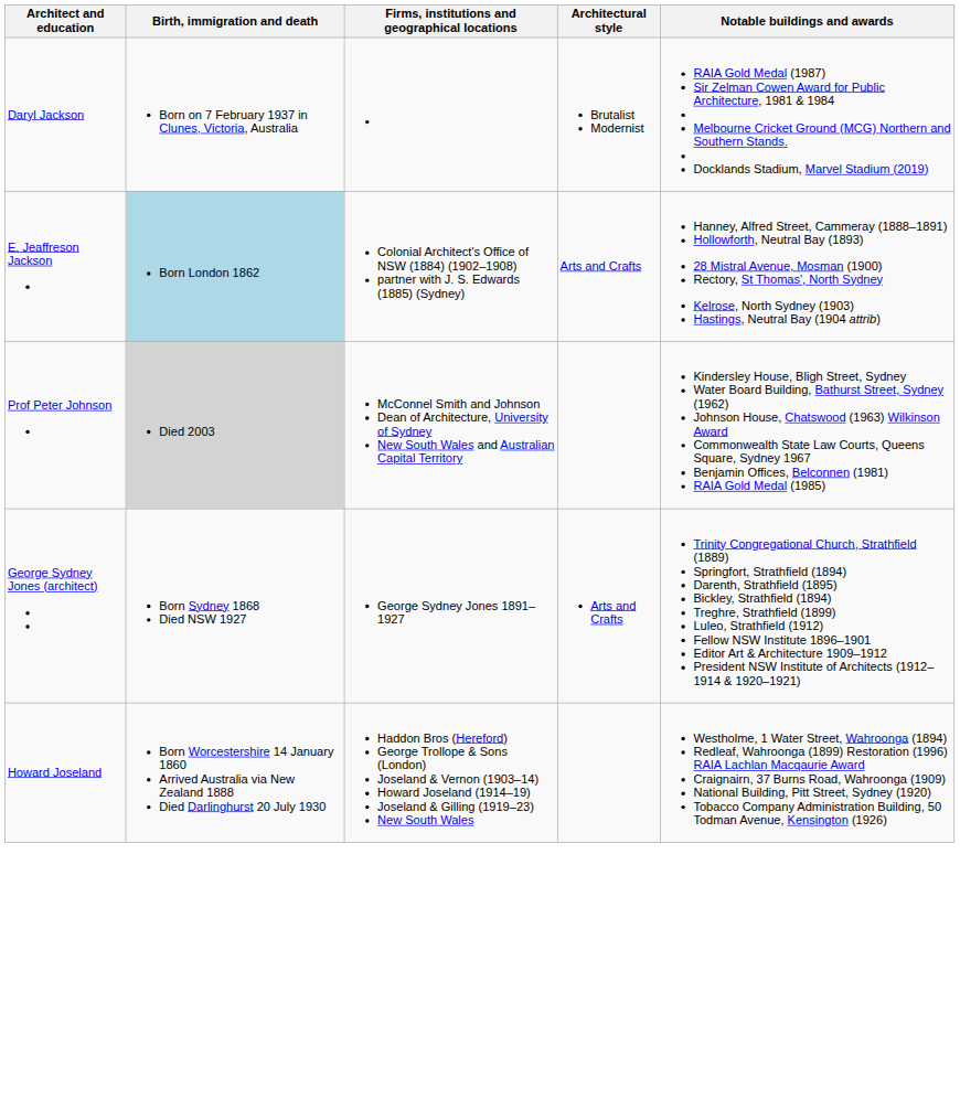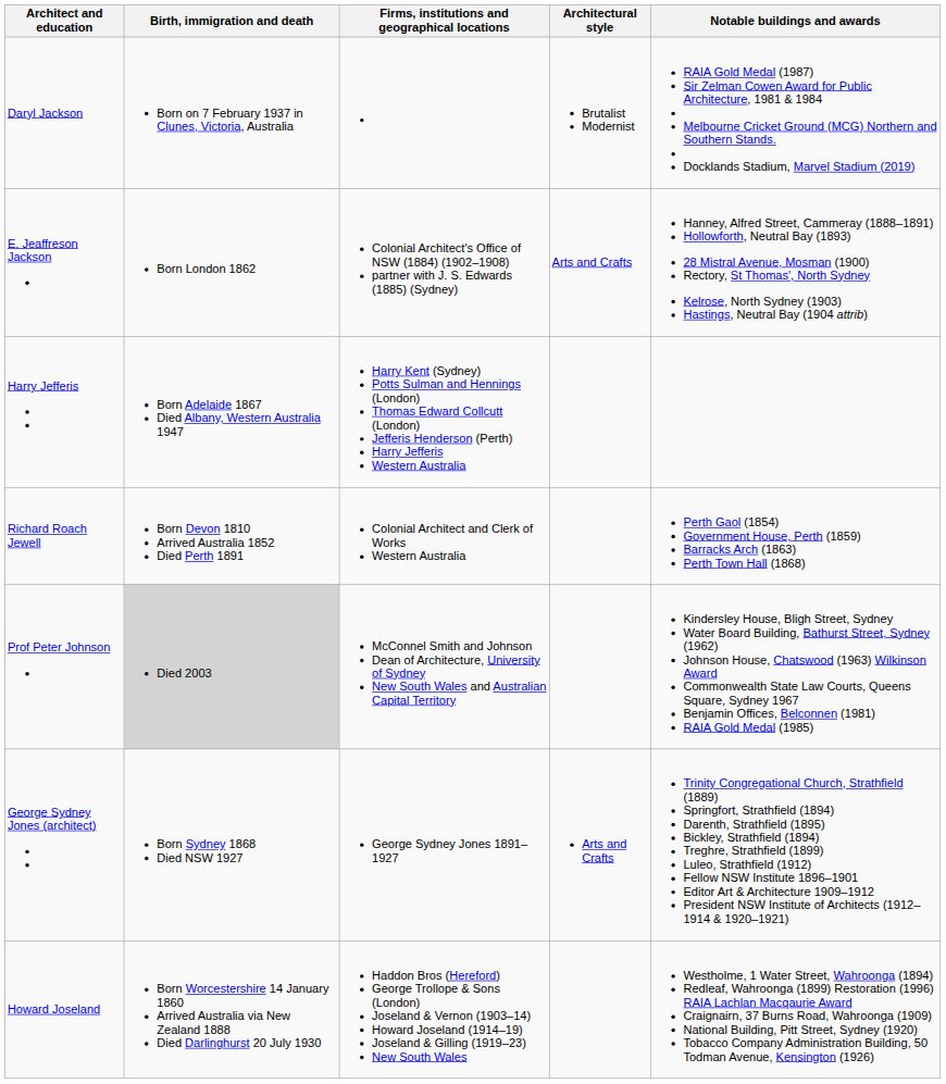E. Jeaffreson Jackson | Birth, immigration and death: lightblue background -> no background
+ row: Harry Jefferis | Born Adelaide 1867 Died Albany, Western Australia 1947 | Harry Kent (Sydney) Potts Sulman and Hennings (London) Thomas Edward Collcutt (London) Jefferis Henderson (Perth) Harry Jefferis Western Australia
+ row: Richard Roach Jewell | Born Devon 1810 Arrived Australia 1852 Died Perth 1891 | Colonial Architect and Clerk of Works Western Australia | Perth Gaol (1854) Government House, Perth (1859) Barracks Arch (1863) Perth Town Hall (1868)
